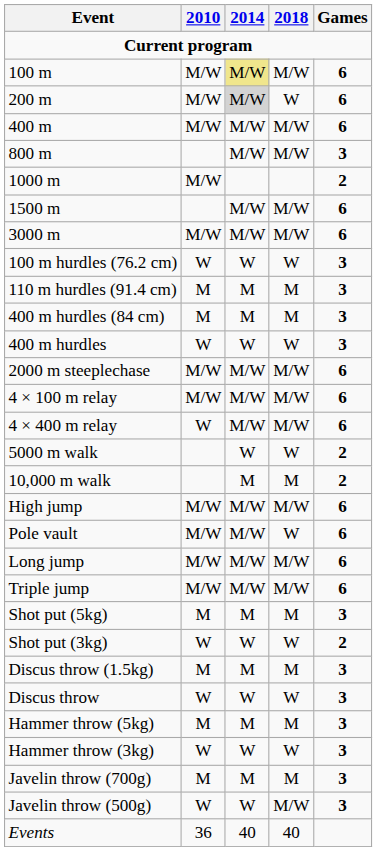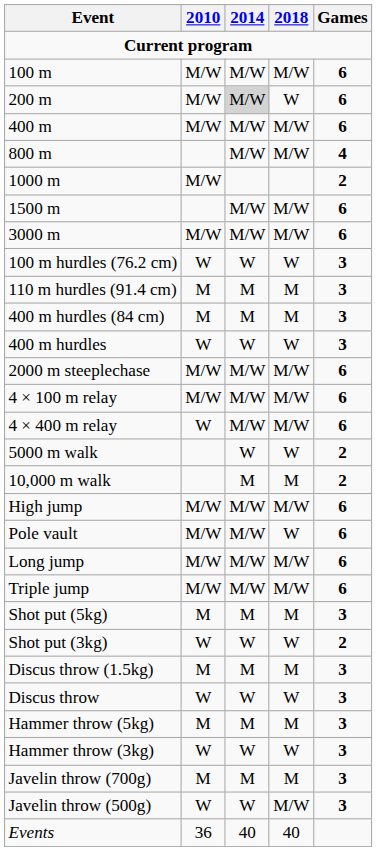100 m | 2014: khaki background -> no background
800 m | Games: 3 -> 4
